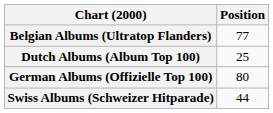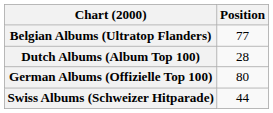Dutch Albums (Album Top 100) | Position: 25 -> 28
